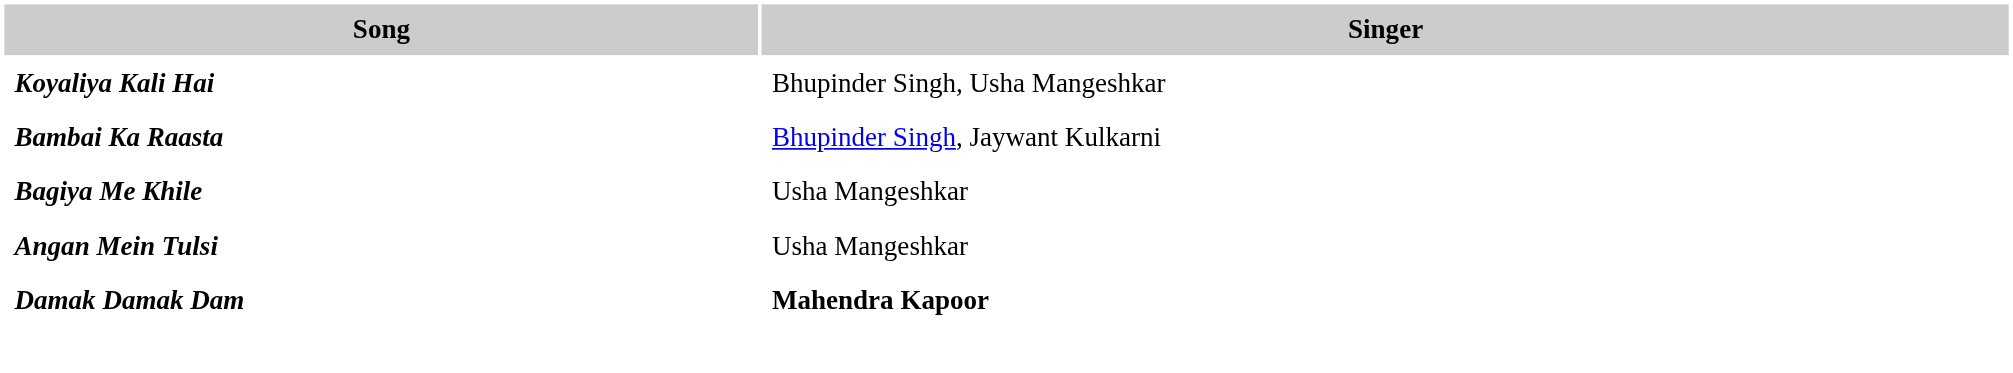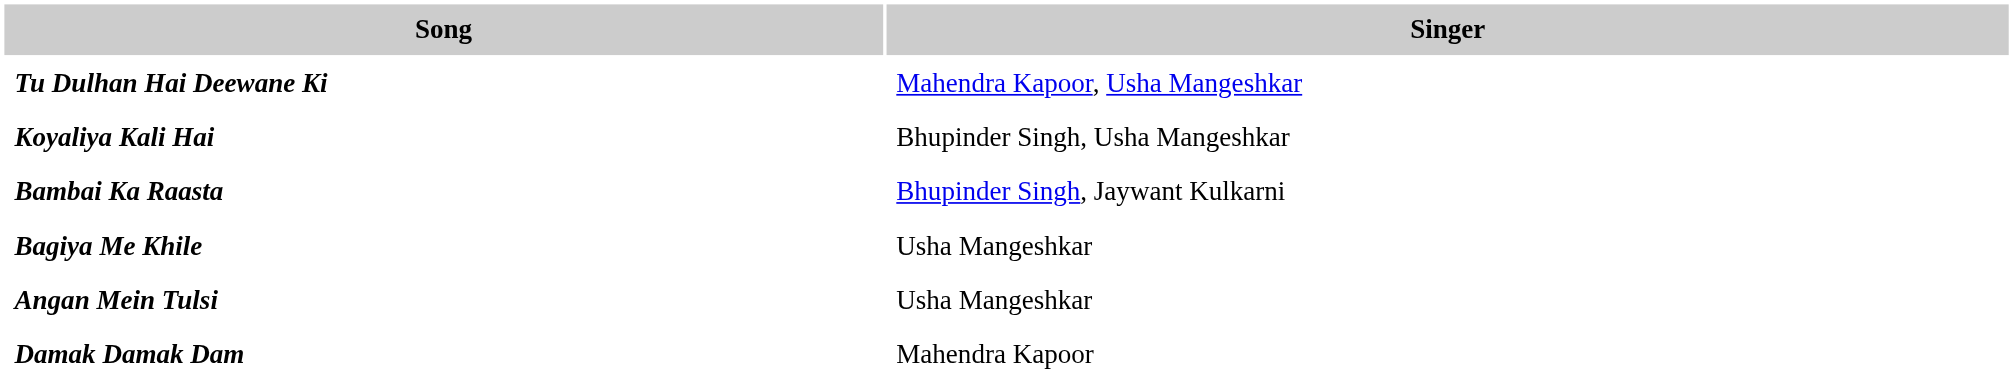+ row: Tu Dulhan Hai Deewane Ki | Mahendra Kapoor, Usha Mangeshkar
Damak Damak Dam | Singer: bold -> normal
